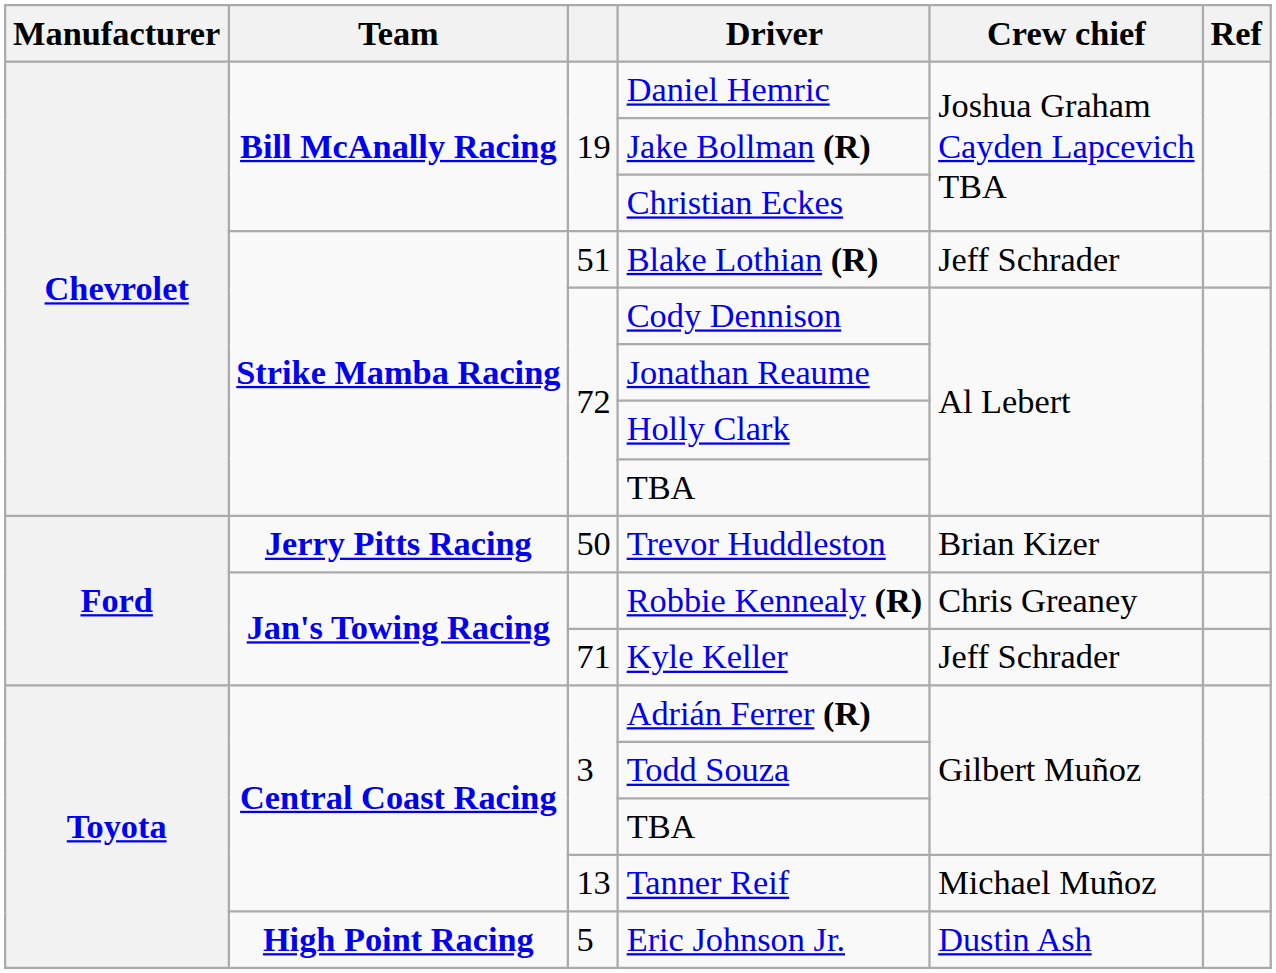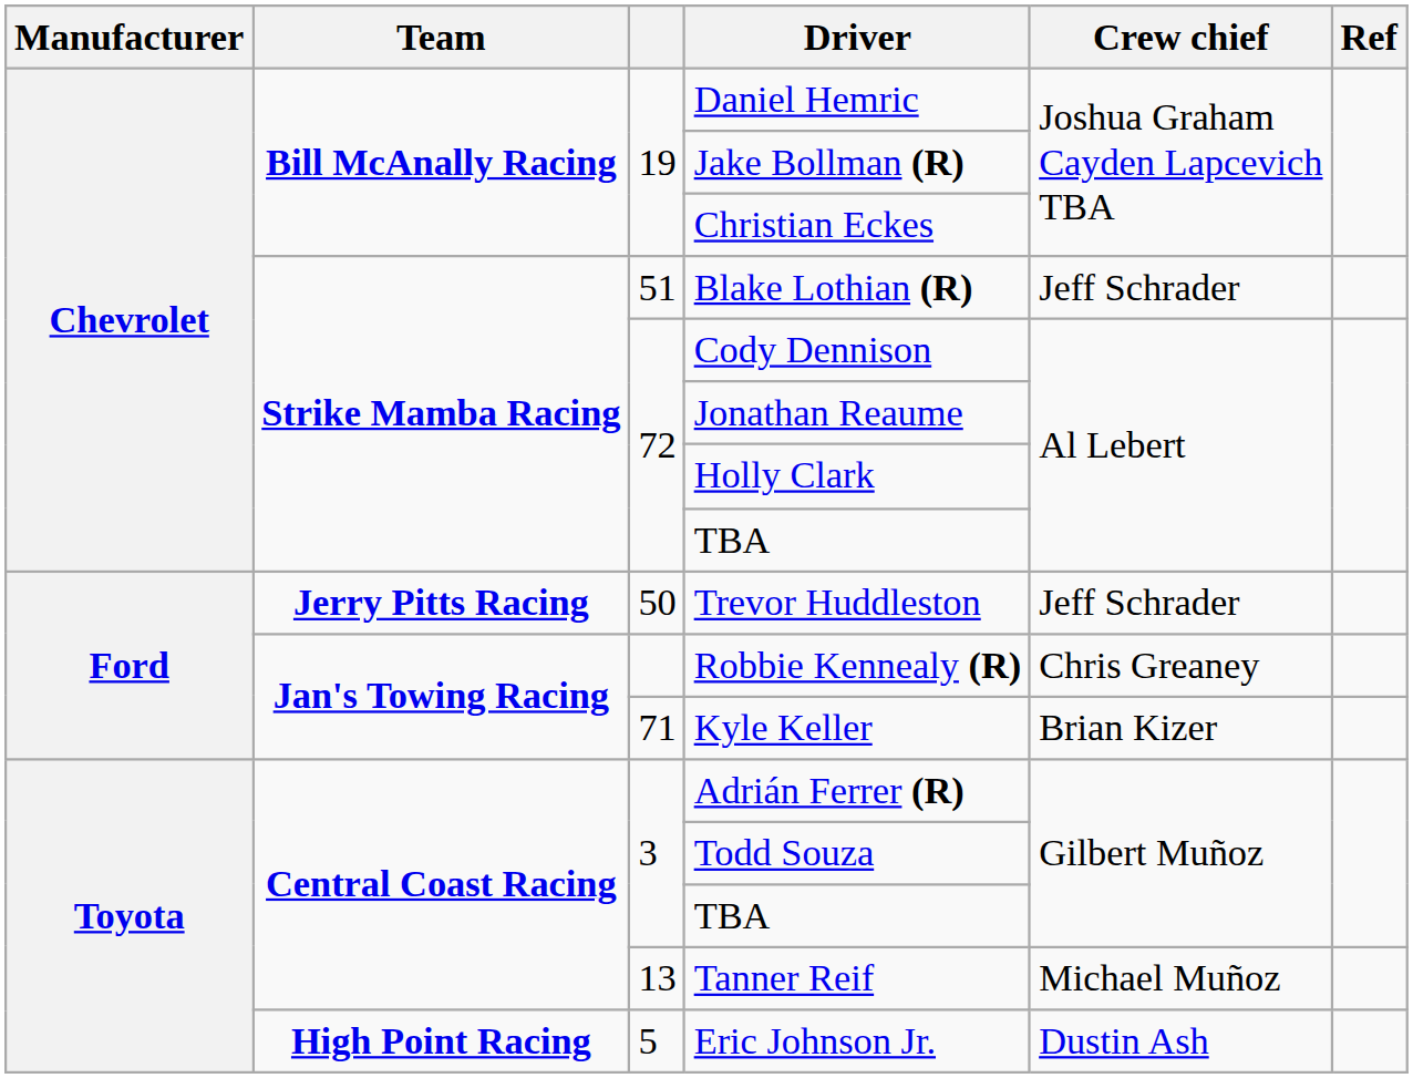Trevor Huddleston | Crew chief: Brian Kizer -> Jeff Schrader
Kyle Keller | Crew chief: Jeff Schrader -> Brian Kizer
